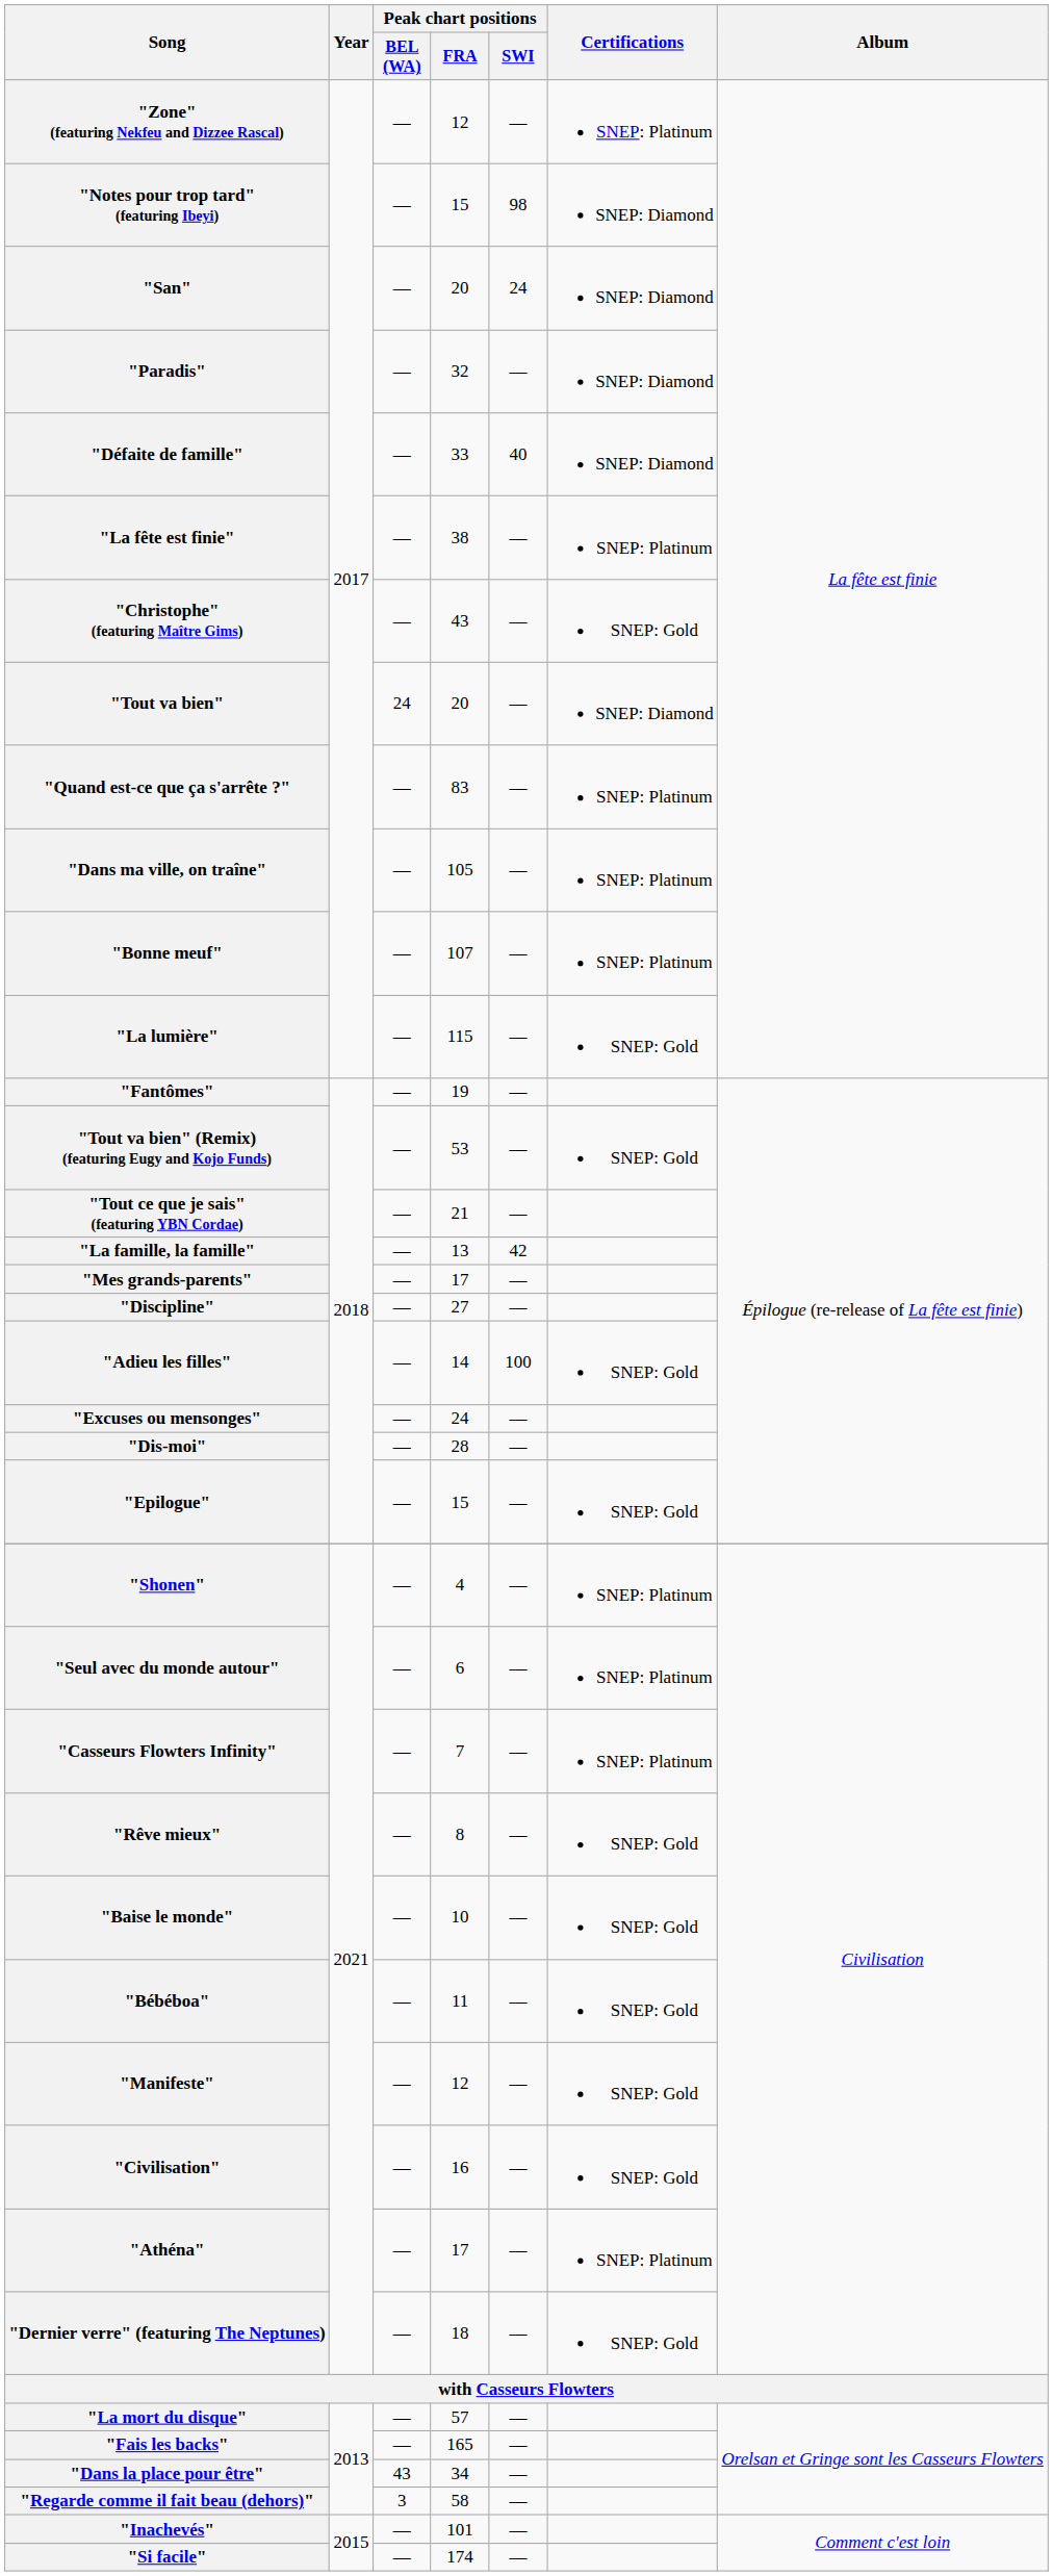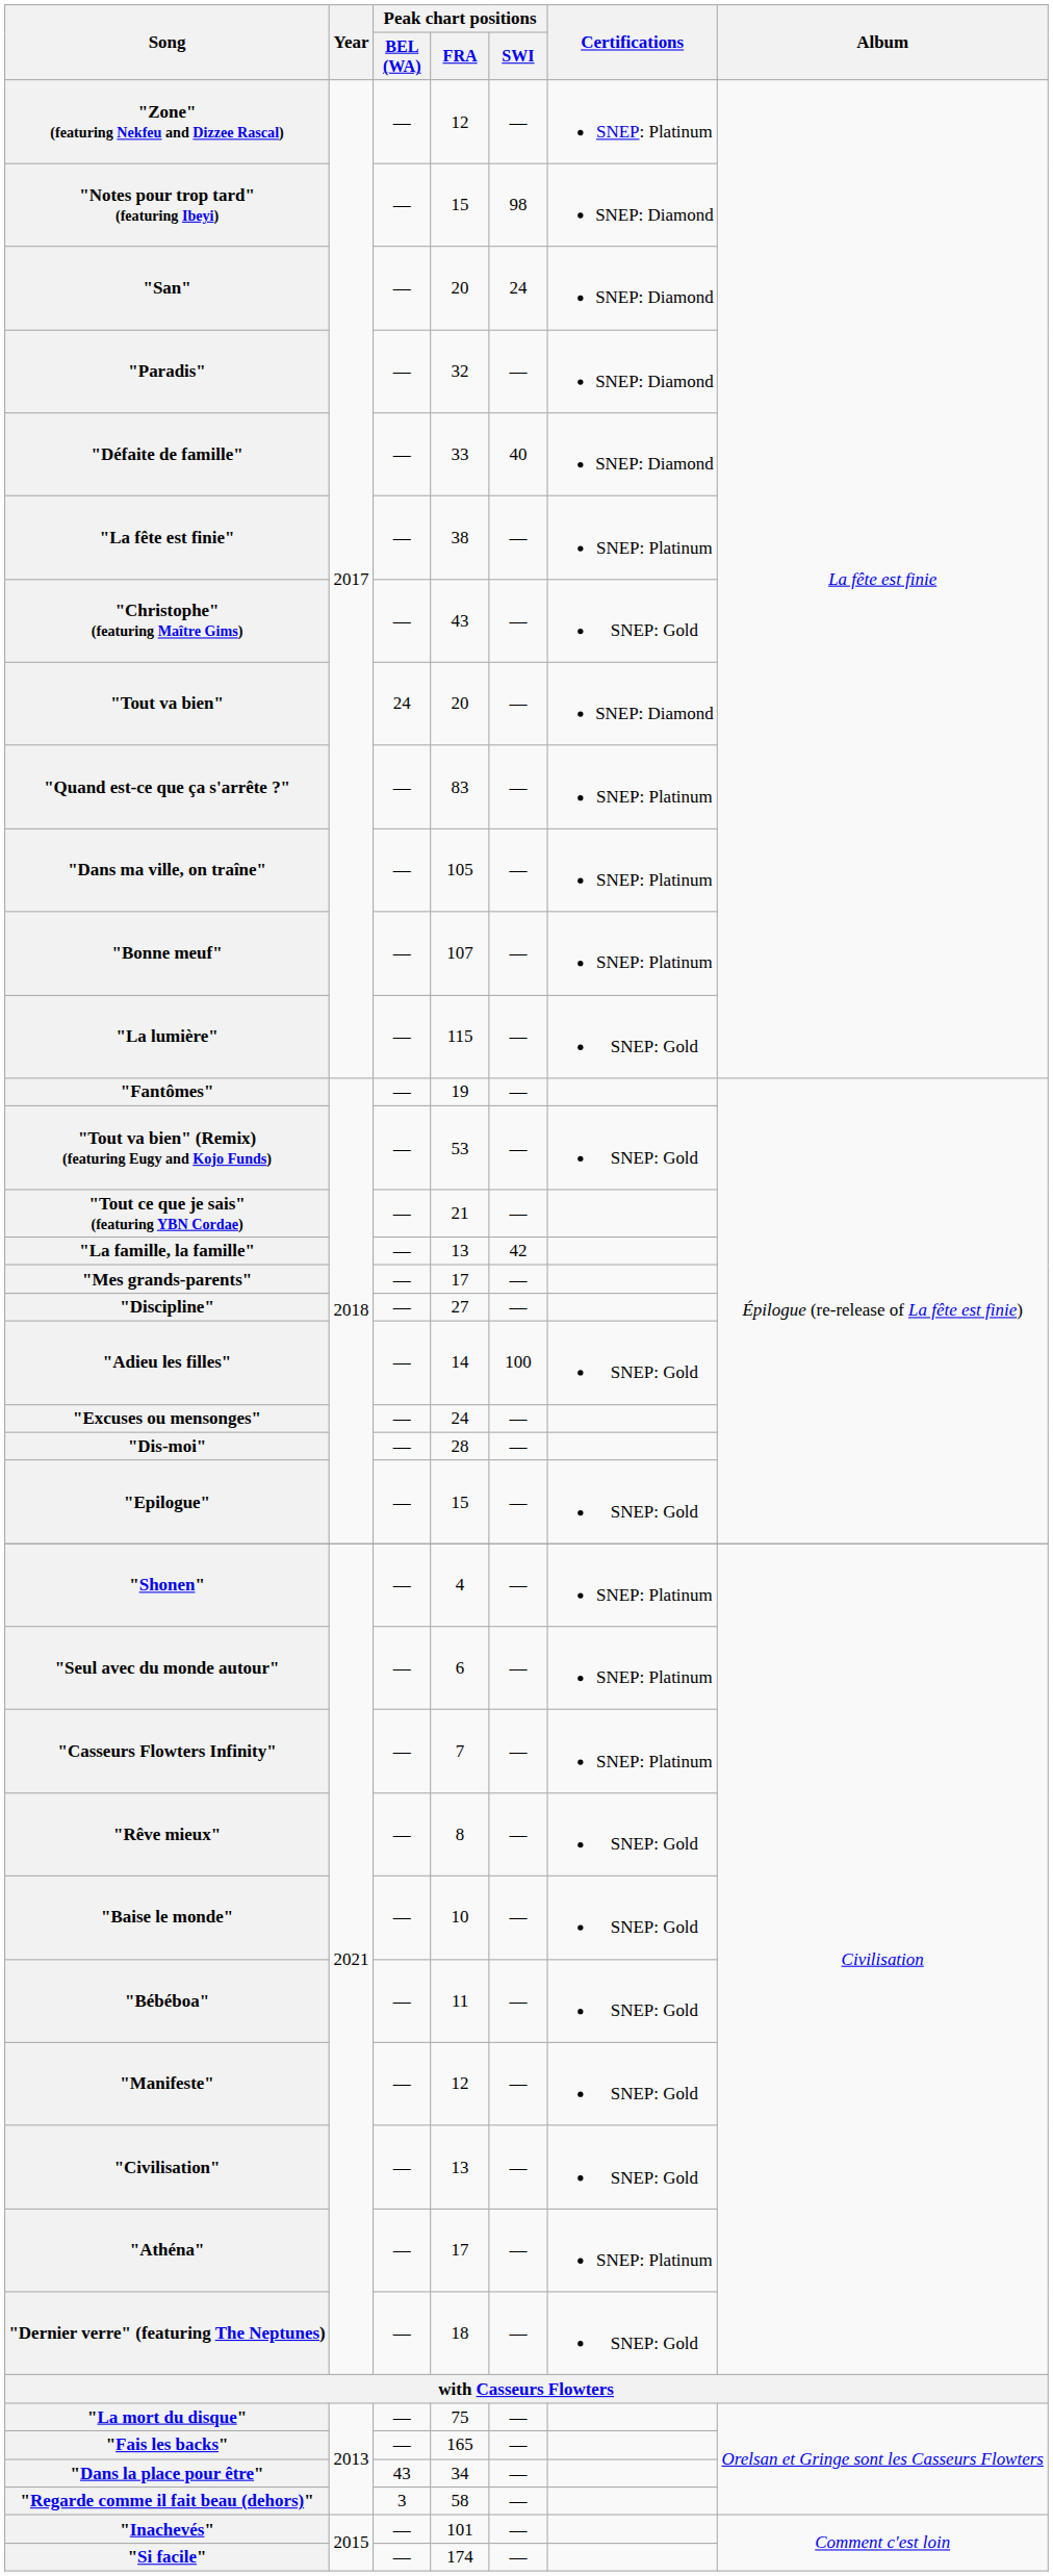"Civilisation" | Peak chart positions / FRA: 16 -> 13
"La mort du disque" | Peak chart positions / FRA: 57 -> 75
